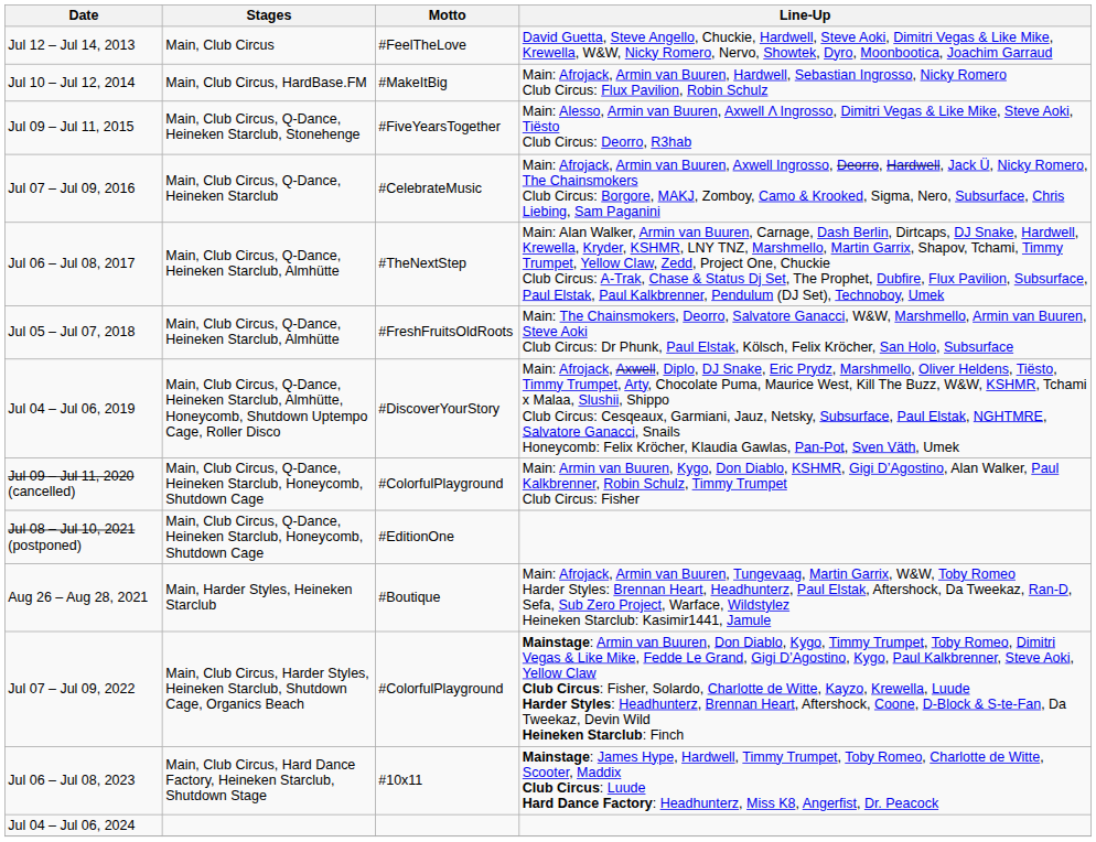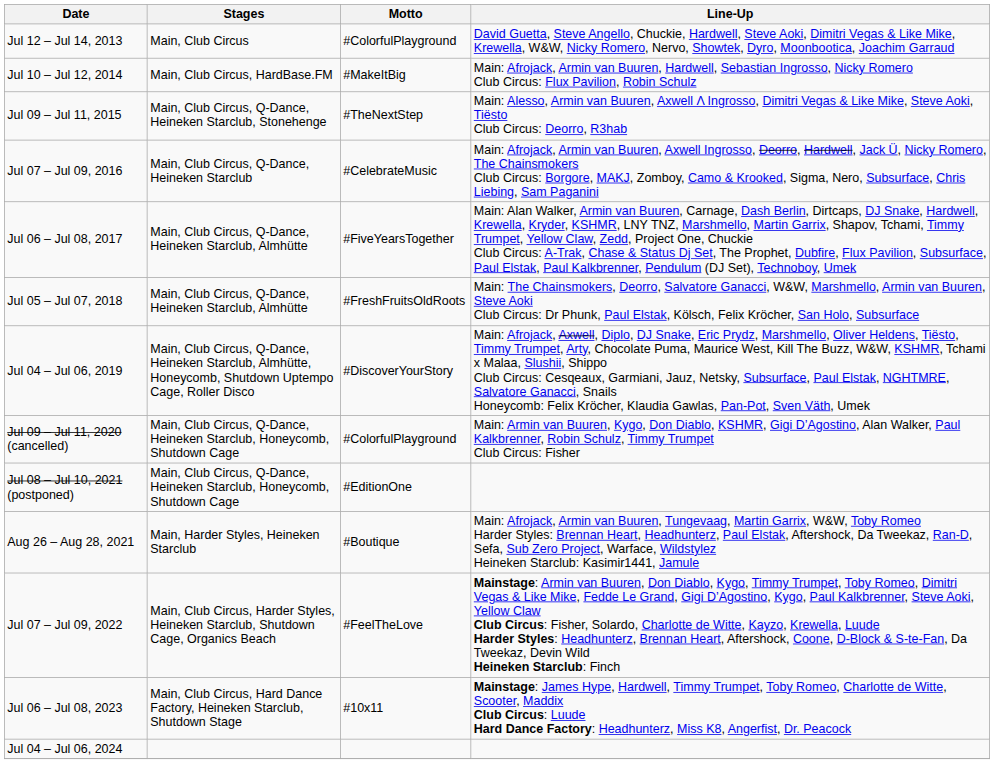Jul 12 – Jul 14, 2013 | Motto: #FeelTheLove -> #ColorfulPlayground
Jul 09 – Jul 11, 2015 | Motto: #FiveYearsTogether -> #TheNextStep
Jul 06 – Jul 08, 2017 | Motto: #TheNextStep -> #FiveYearsTogether
Jul 07 – Jul 09, 2022 | Motto: #ColorfulPlayground -> #FeelTheLove
